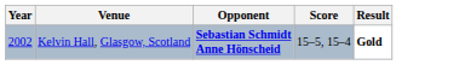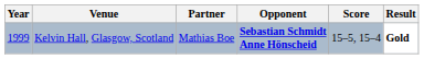+ column: Partner | Mathias Boe
Kelvin Hall, Glasgow, Scotland | Year: 2002 -> 1999
